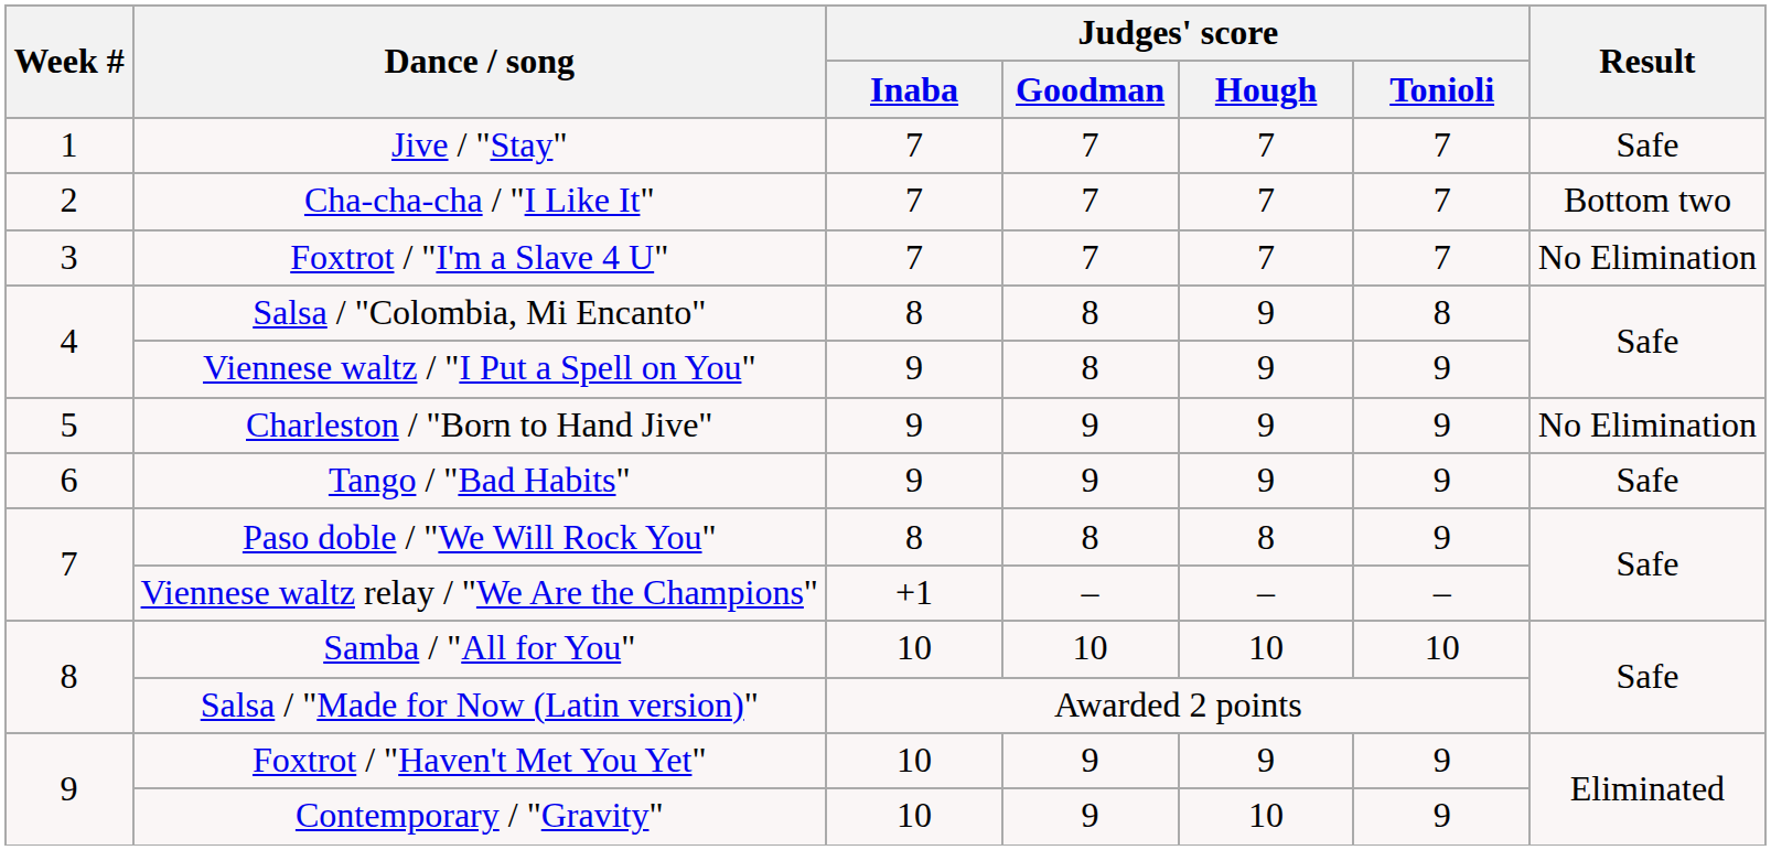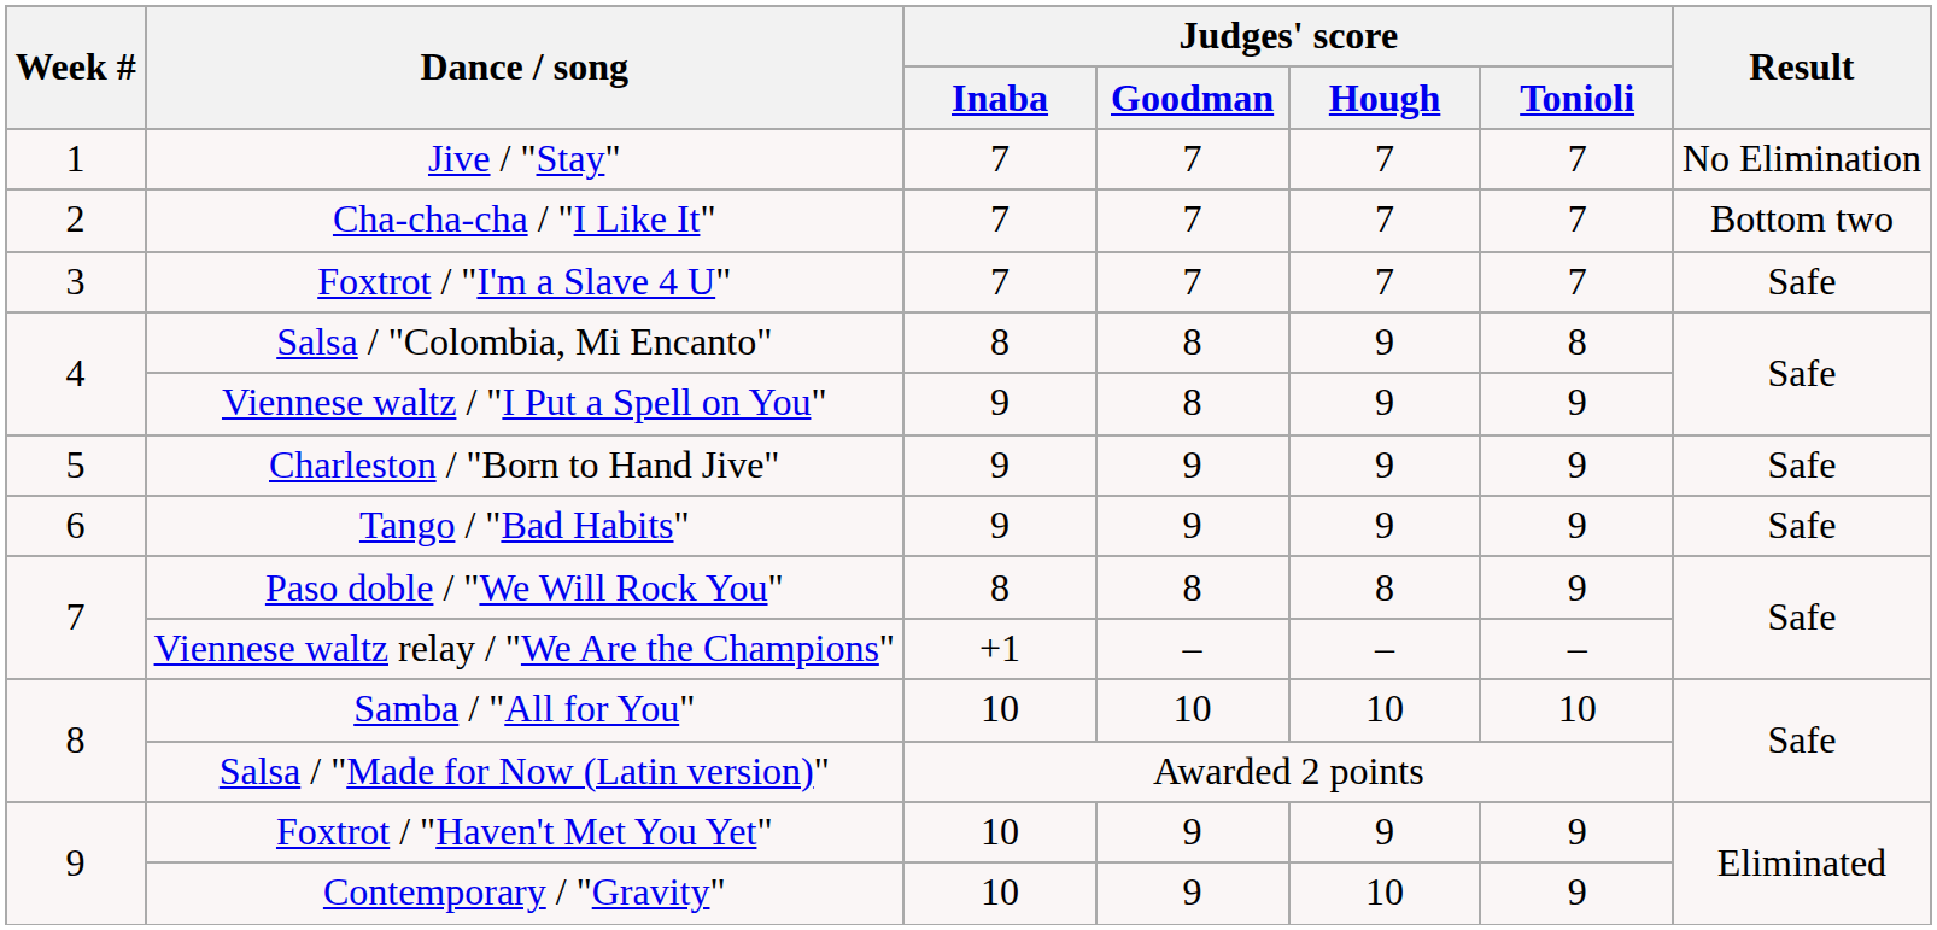Jive / "Stay" | Result: Safe -> No Elimination
Foxtrot / "I'm a Slave 4 U" | Result: No Elimination -> Safe
Charleston / "Born to Hand Jive" | Result: No Elimination -> Safe
